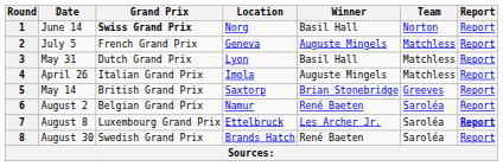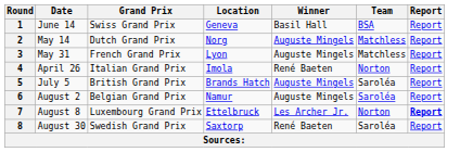1 | Grand Prix: bold -> normal
1 | Location: Norg -> Geneva
1 | Team: Norton -> BSA
2 | Date: July 5 -> May 14
2 | Grand Prix: French Grand Prix -> Dutch Grand Prix
2 | Location: Geneva -> Norg
3 | Grand Prix: Dutch Grand Prix -> French Grand Prix
3 | Winner: Basil Hall -> Auguste Mingels
4 | Winner: Auguste Mingels -> René Baeten
4 | Team: Matchless -> Norton
5 | Date: May 14 -> July 5
5 | Location: Saxtorp -> Brands Hatch
5 | Winner: Brian Stonebridge -> Auguste Mingels
5 | Team: Greeves -> Saroléa
6 | Winner: René Baeten -> Auguste Mingels
7 | Team: Saroléa -> Norton
8 | Location: Brands Hatch -> Saxtorp
